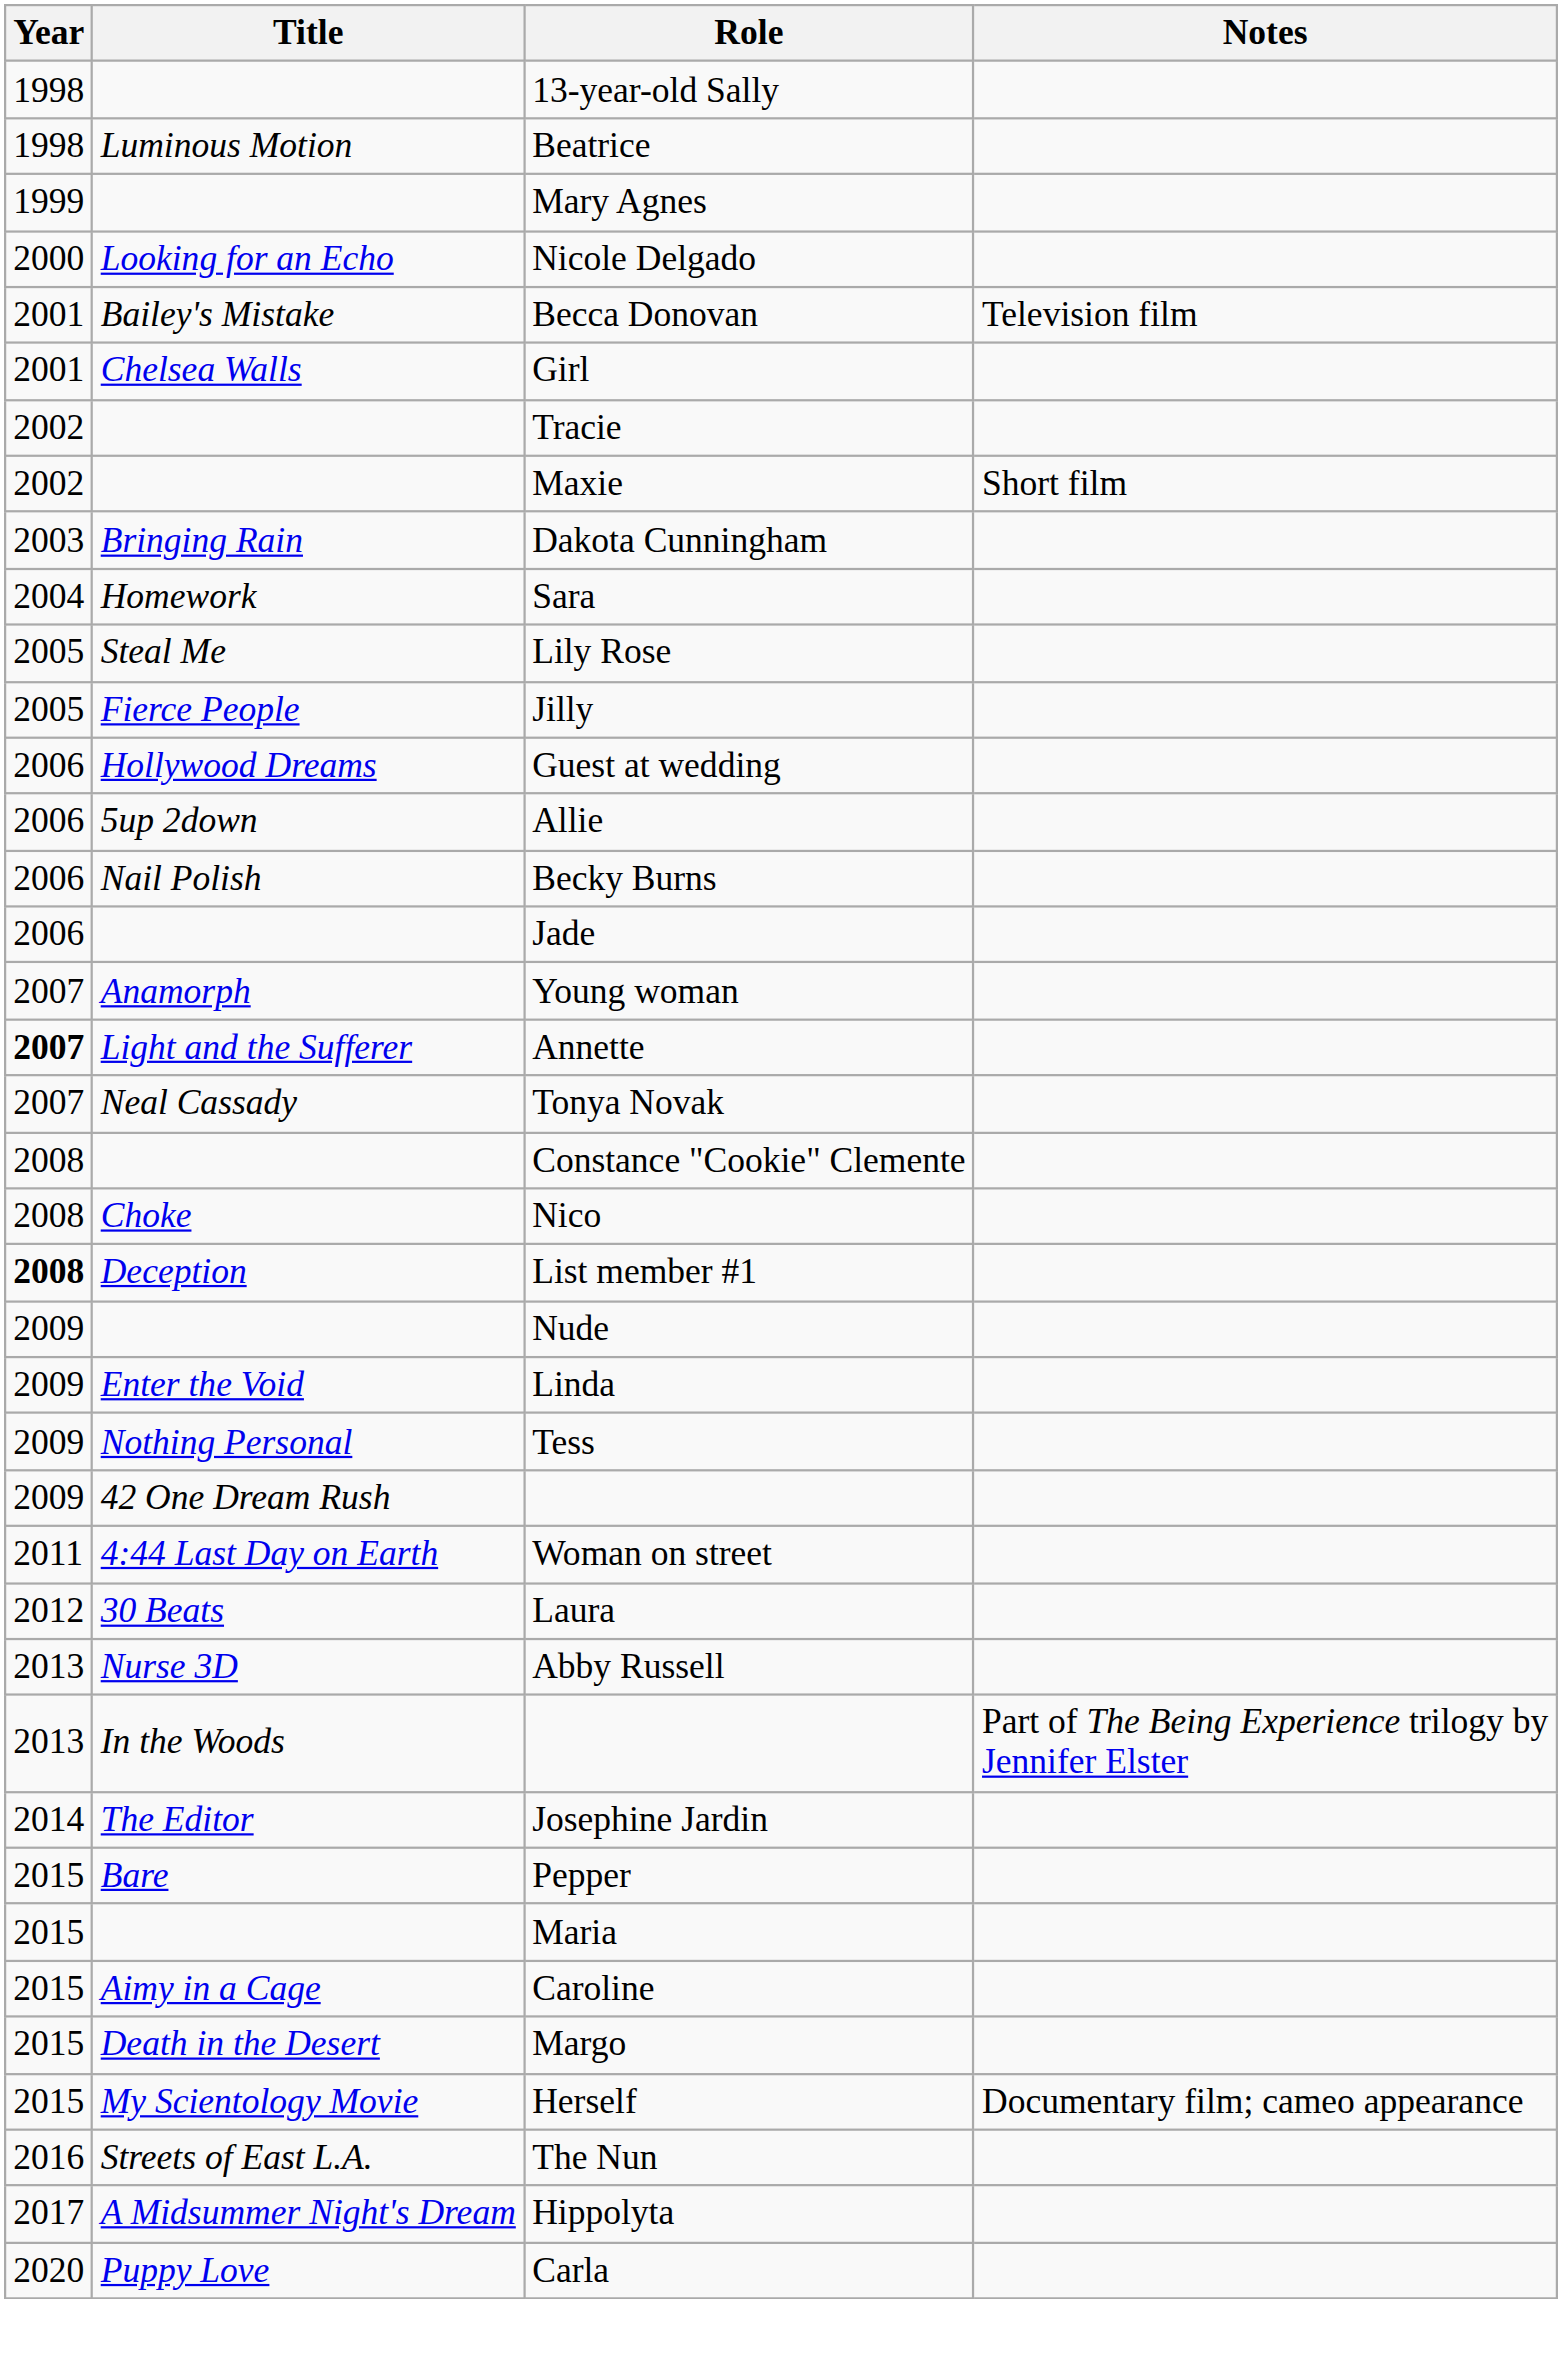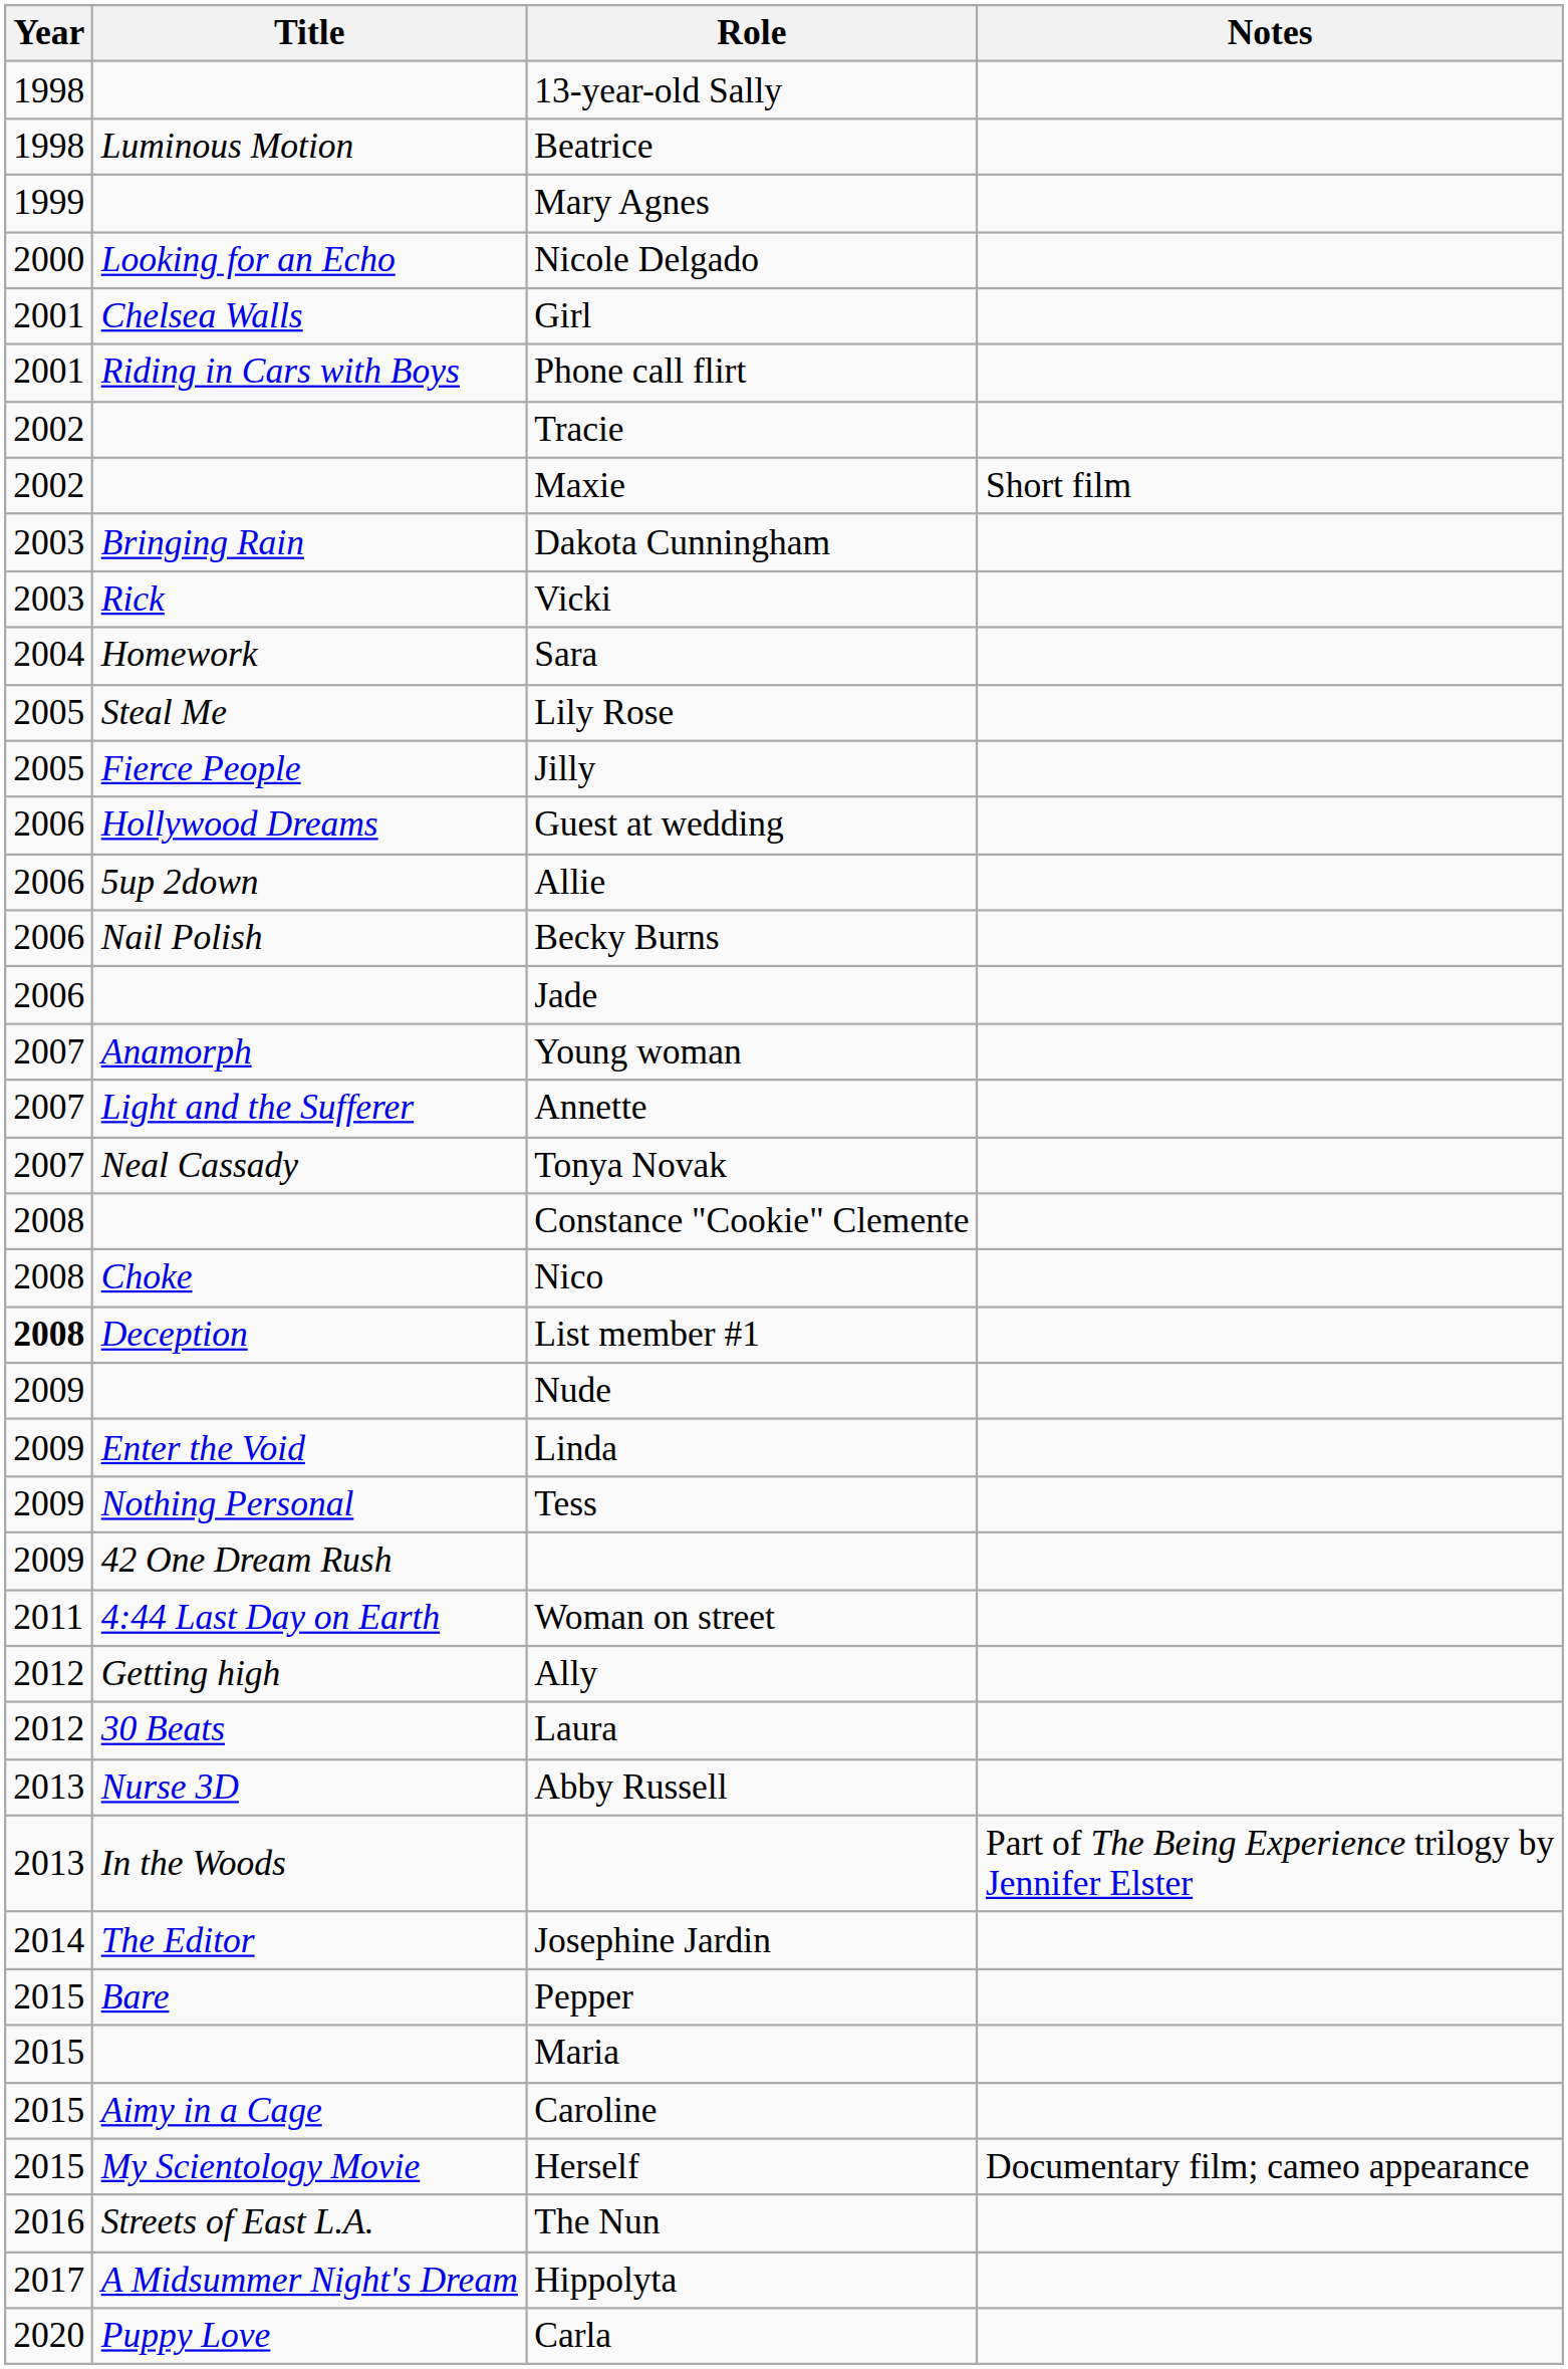- row: 2001 | Bailey's Mistake | Becca Donovan | Television film
+ row: 2001 | Riding in Cars with Boys | Phone call flirt
+ row: 2003 | Rick | Vicki
Annette | Year: bold -> normal
+ row: 2012 | Getting high | Ally
- row: 2015 | Death in the Desert | Margo
